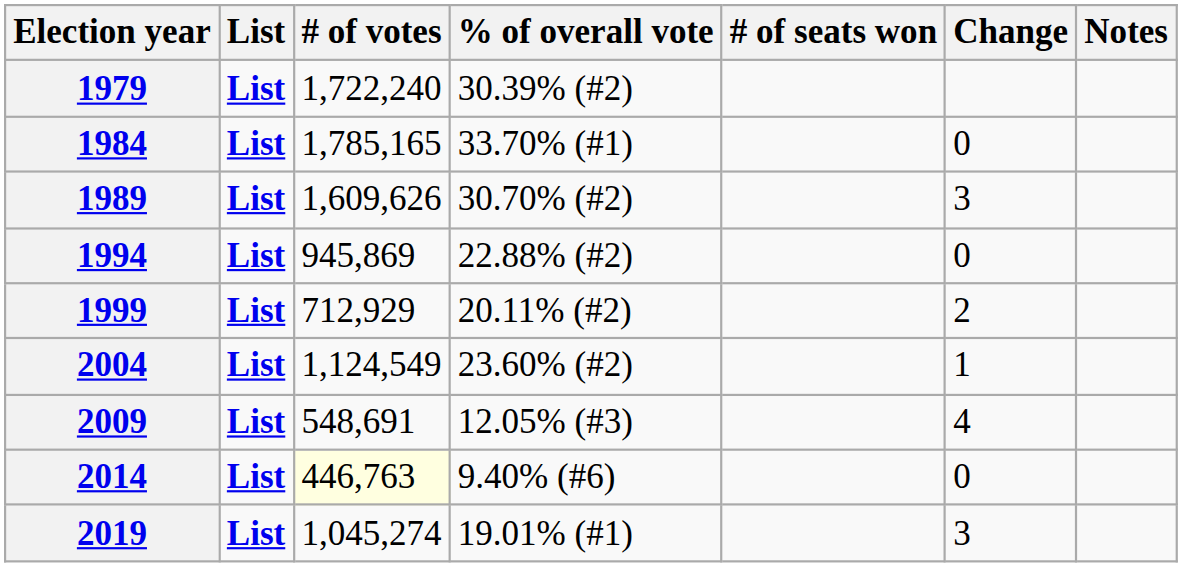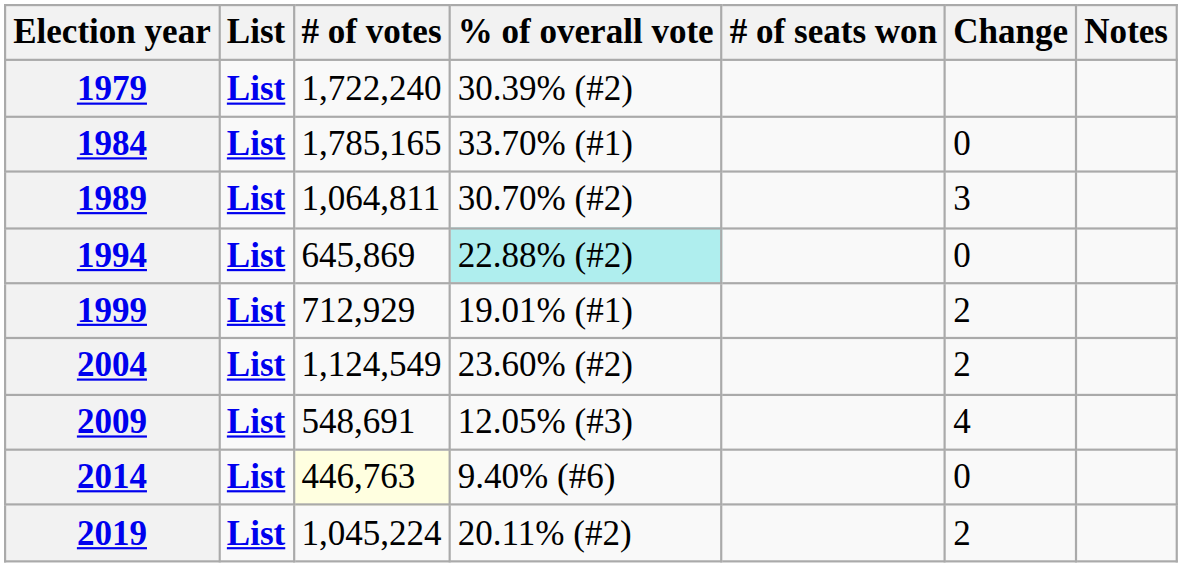1989 | # of votes: 1,609,626 -> 1,064,811
1994 | # of votes: 945,869 -> 645,869
1994 | % of overall vote: no background -> paleturquoise background
1999 | % of overall vote: 20.11% (#2) -> 19.01% (#1)
2004 | Change: 1 -> 2
2019 | # of votes: 1,045,274 -> 1,045,224
2019 | % of overall vote: 19.01% (#1) -> 20.11% (#2)
2019 | Change: 3 -> 2
